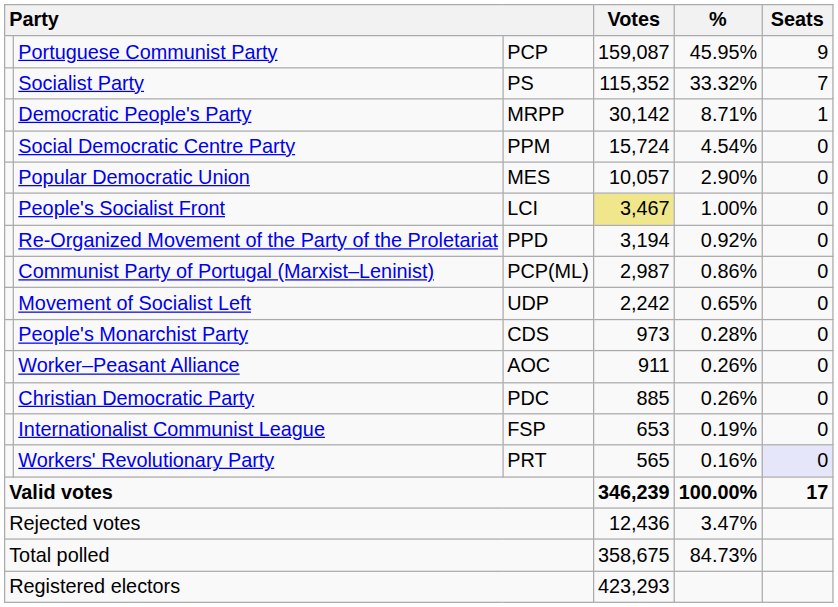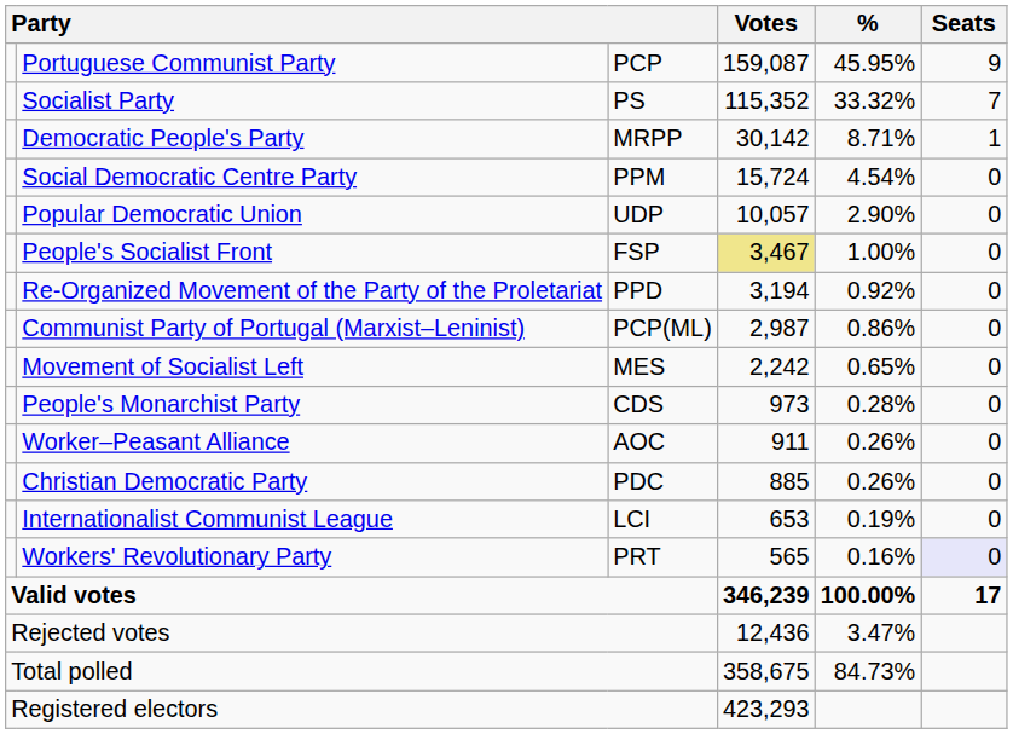Popular Democratic Union | column 3: MES -> UDP
People's Socialist Front | column 3: LCI -> FSP
Movement of Socialist Left | column 3: UDP -> MES
Internationalist Communist League | column 3: FSP -> LCI
